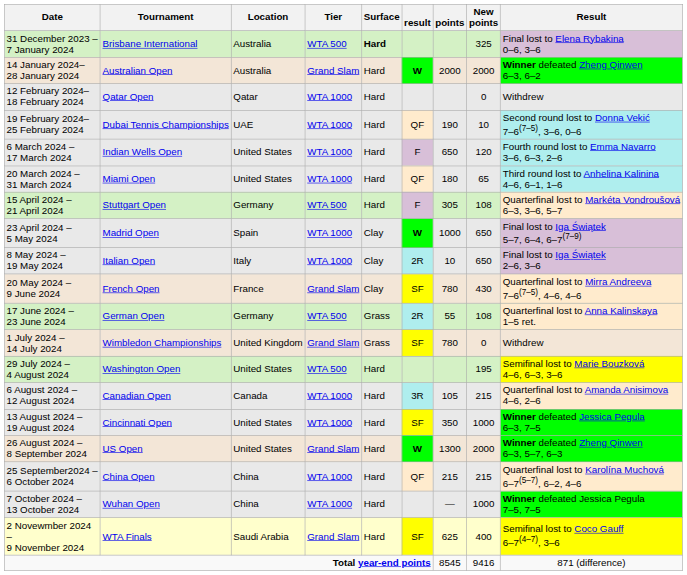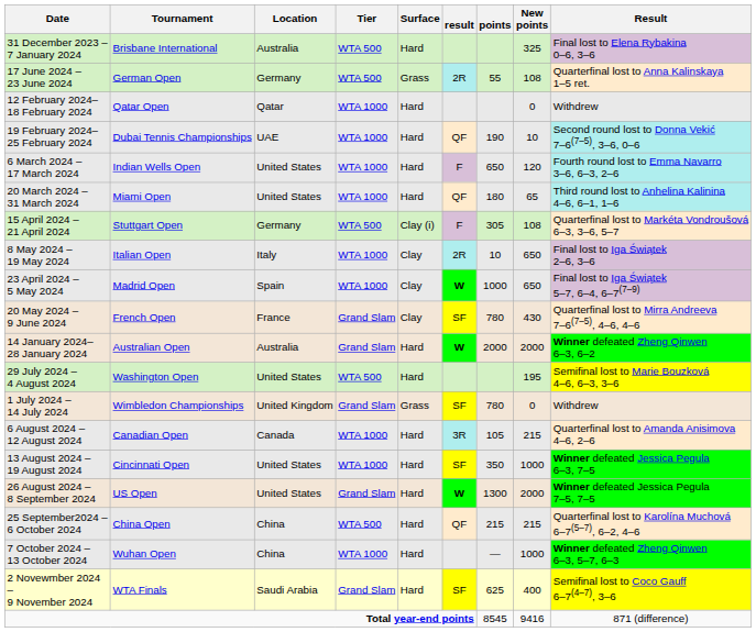31 December 2023 – 7 January 2024 | Surface: bold -> normal
rows swapped: 14 January 2024– 28 January 2024 <-> 17 June 2024 – 23 June 2024
15 April 2024 – 21 April 2024 | Surface: Hard -> Clay (i)
rows swapped: 23 April 2024 – 5 May 2024 <-> 8 May 2024 – 19 May 2024
rows swapped: 1 July 2024 – 14 July 2024 <-> 29 July 2024 – 4 August 2024
26 August 2024 – 8 September 2024 | Result: Winner defeated Zheng Qinwen 6–3, 5–7, 6–3 -> Winner defeated Jessica Pegula 7–5, 7–5
25 September2024 – 6 October 2024 | Tier: WTA 1000 -> WTA 500
7 October 2024 – 13 October 2024 | Result: Winner defeated Jessica Pegula 7–5, 7–5 -> Winner defeated Zheng Qinwen 6–3, 5–7, 6–3
